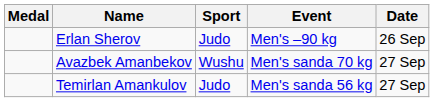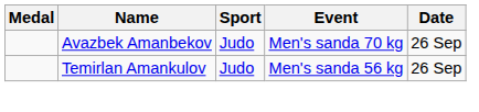- row: Erlan Sherov | Judo | Men's –90 kg | 26 Sep
Avazbek Amanbekov | Sport: Wushu -> Judo
Avazbek Amanbekov | Date: 27 Sep -> 26 Sep
Temirlan Amankulov | Date: 27 Sep -> 26 Sep
